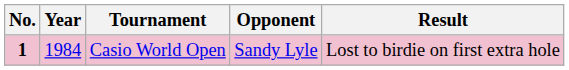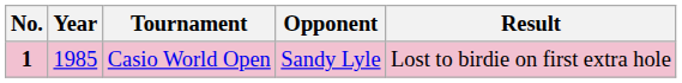Casio World Open | Year: 1984 -> 1985
